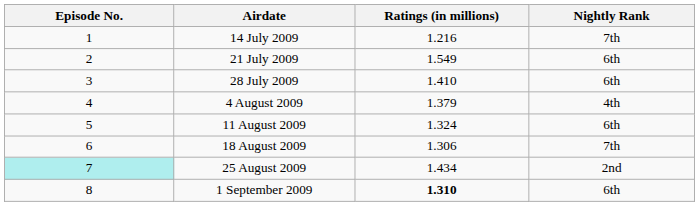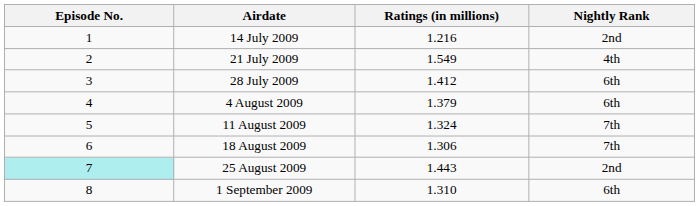14 July 2009 | Nightly Rank: 7th -> 2nd
21 July 2009 | Nightly Rank: 6th -> 4th
28 July 2009 | Ratings (in millions): 1.410 -> 1.412
4 August 2009 | Nightly Rank: 4th -> 6th
11 August 2009 | Nightly Rank: 6th -> 7th
25 August 2009 | Ratings (in millions): 1.434 -> 1.443
1 September 2009 | Ratings (in millions): bold -> normal
